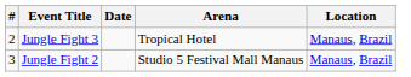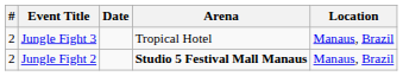Jungle Fight 2 | #: 3 -> 2
Jungle Fight 2 | Arena: normal -> bold
